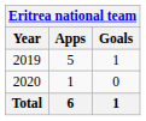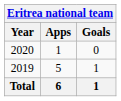rows swapped: 2019 <-> 2020
